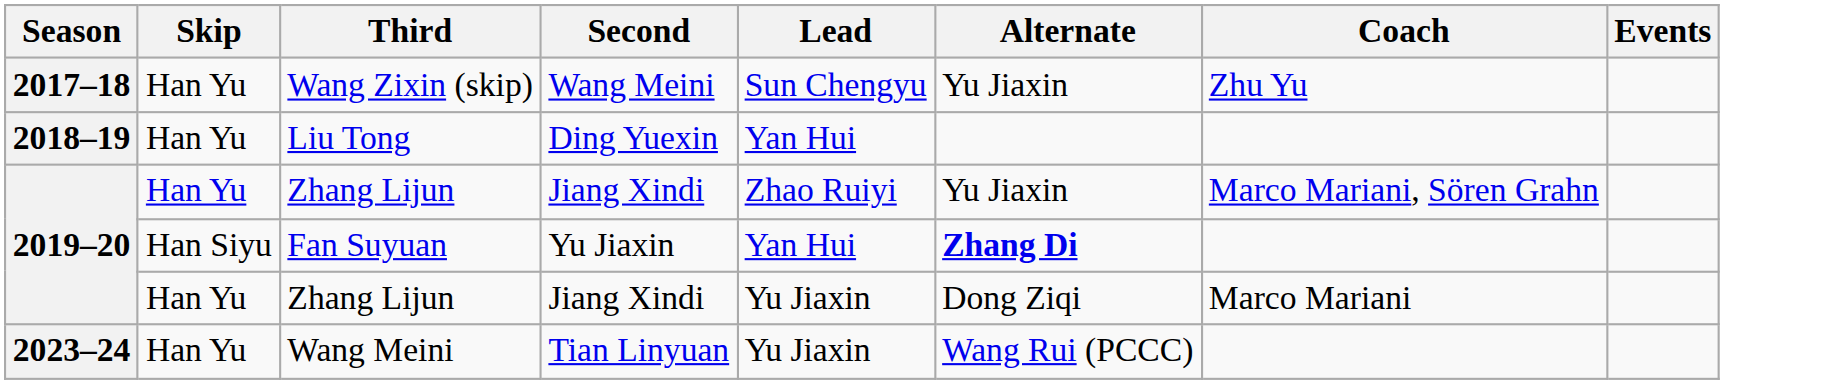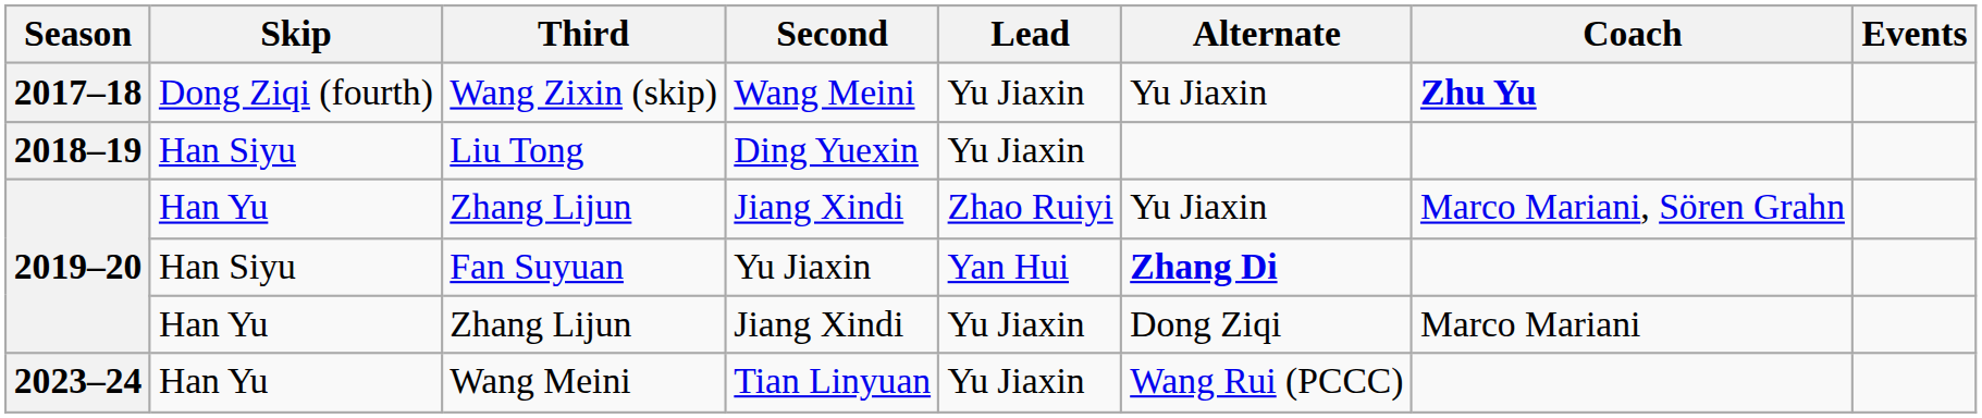Wang Zixin (skip) | Skip: Han Yu -> Dong Ziqi (fourth)
Wang Zixin (skip) | Lead: Sun Chengyu -> Yu Jiaxin
Wang Zixin (skip) | Coach: normal -> bold
Liu Tong | Skip: Han Yu -> Han Siyu
Liu Tong | Lead: Yan Hui -> Yu Jiaxin
